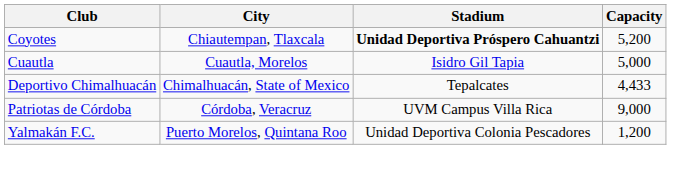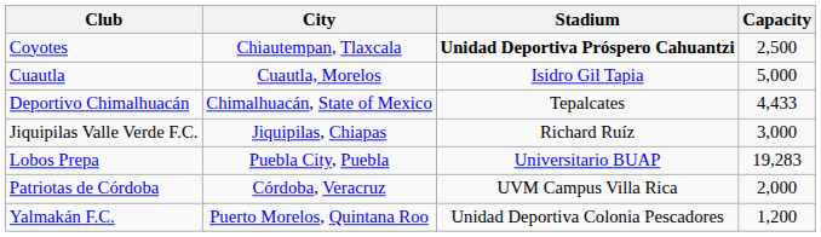Coyotes | Capacity: 5,200 -> 2,500
+ row: Jiquipilas Valle Verde F.C. | Jiquipilas, Chiapas | Richard Ruíz | 3,000
+ row: Lobos Prepa | Puebla City, Puebla | Universitario BUAP | 19,283
Patriotas de Córdoba | Capacity: 9,000 -> 2,000
